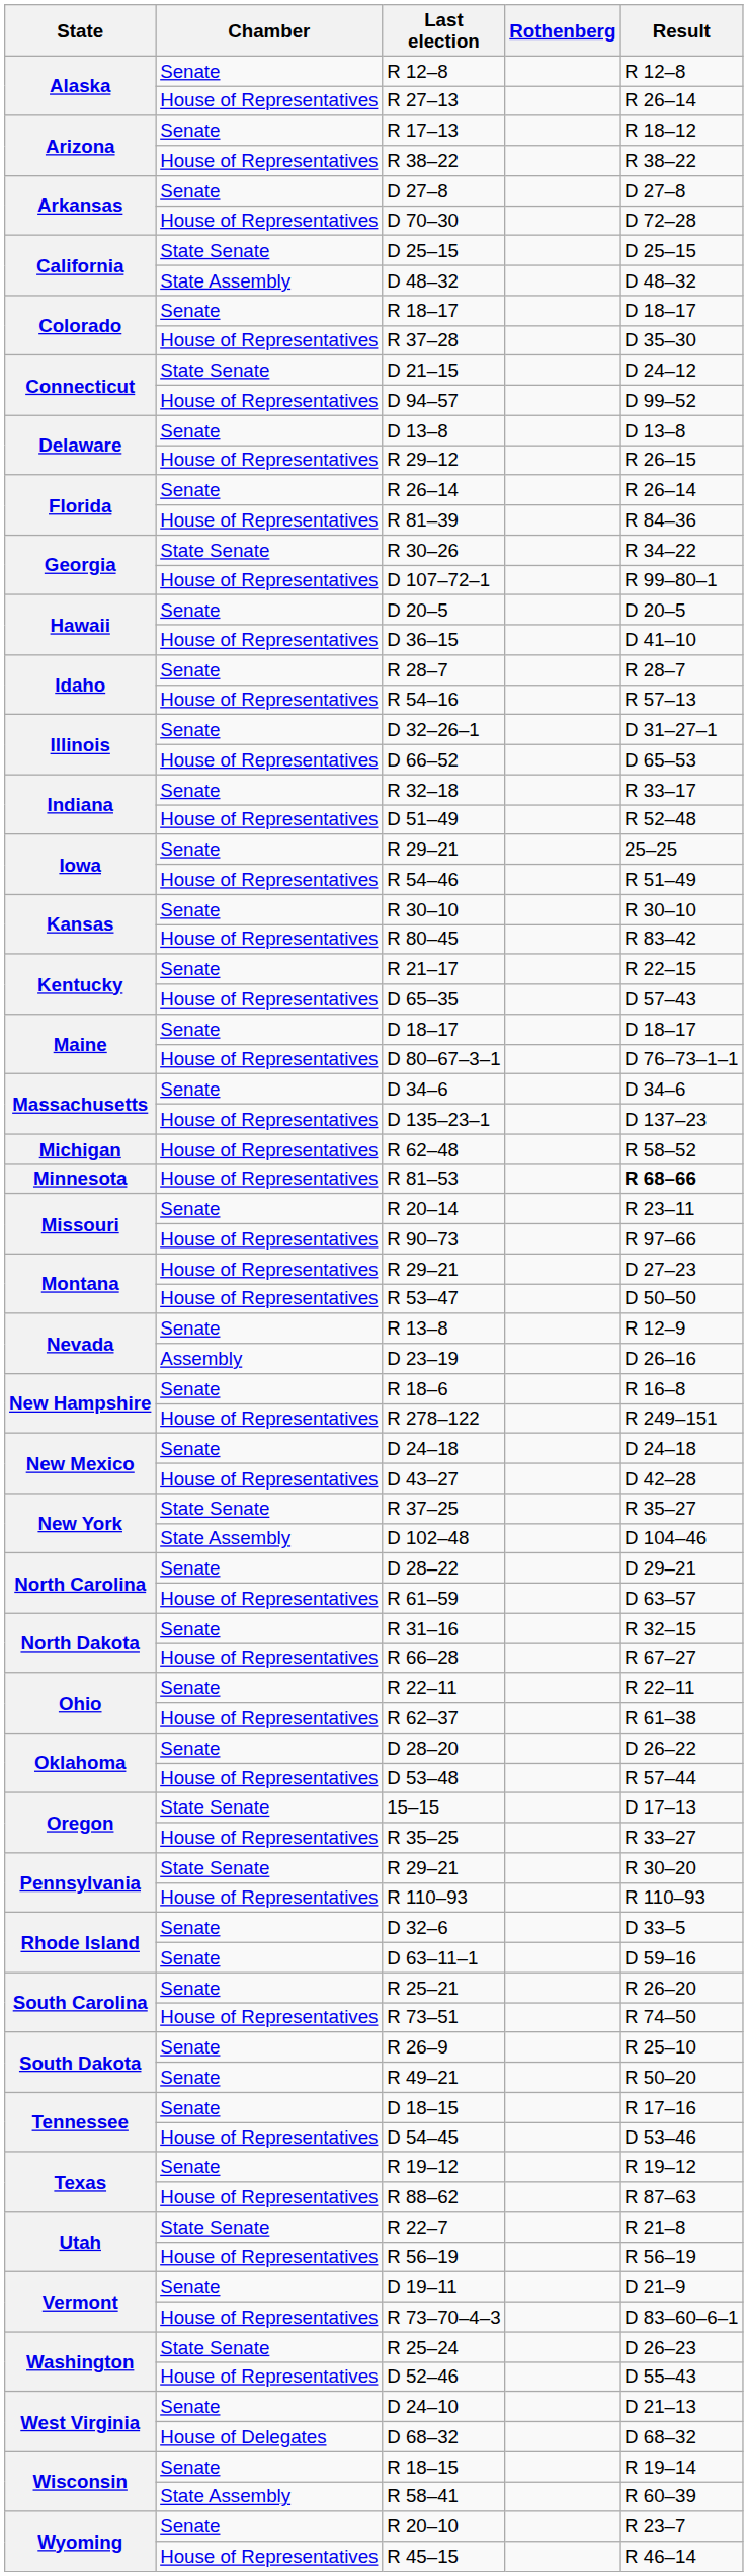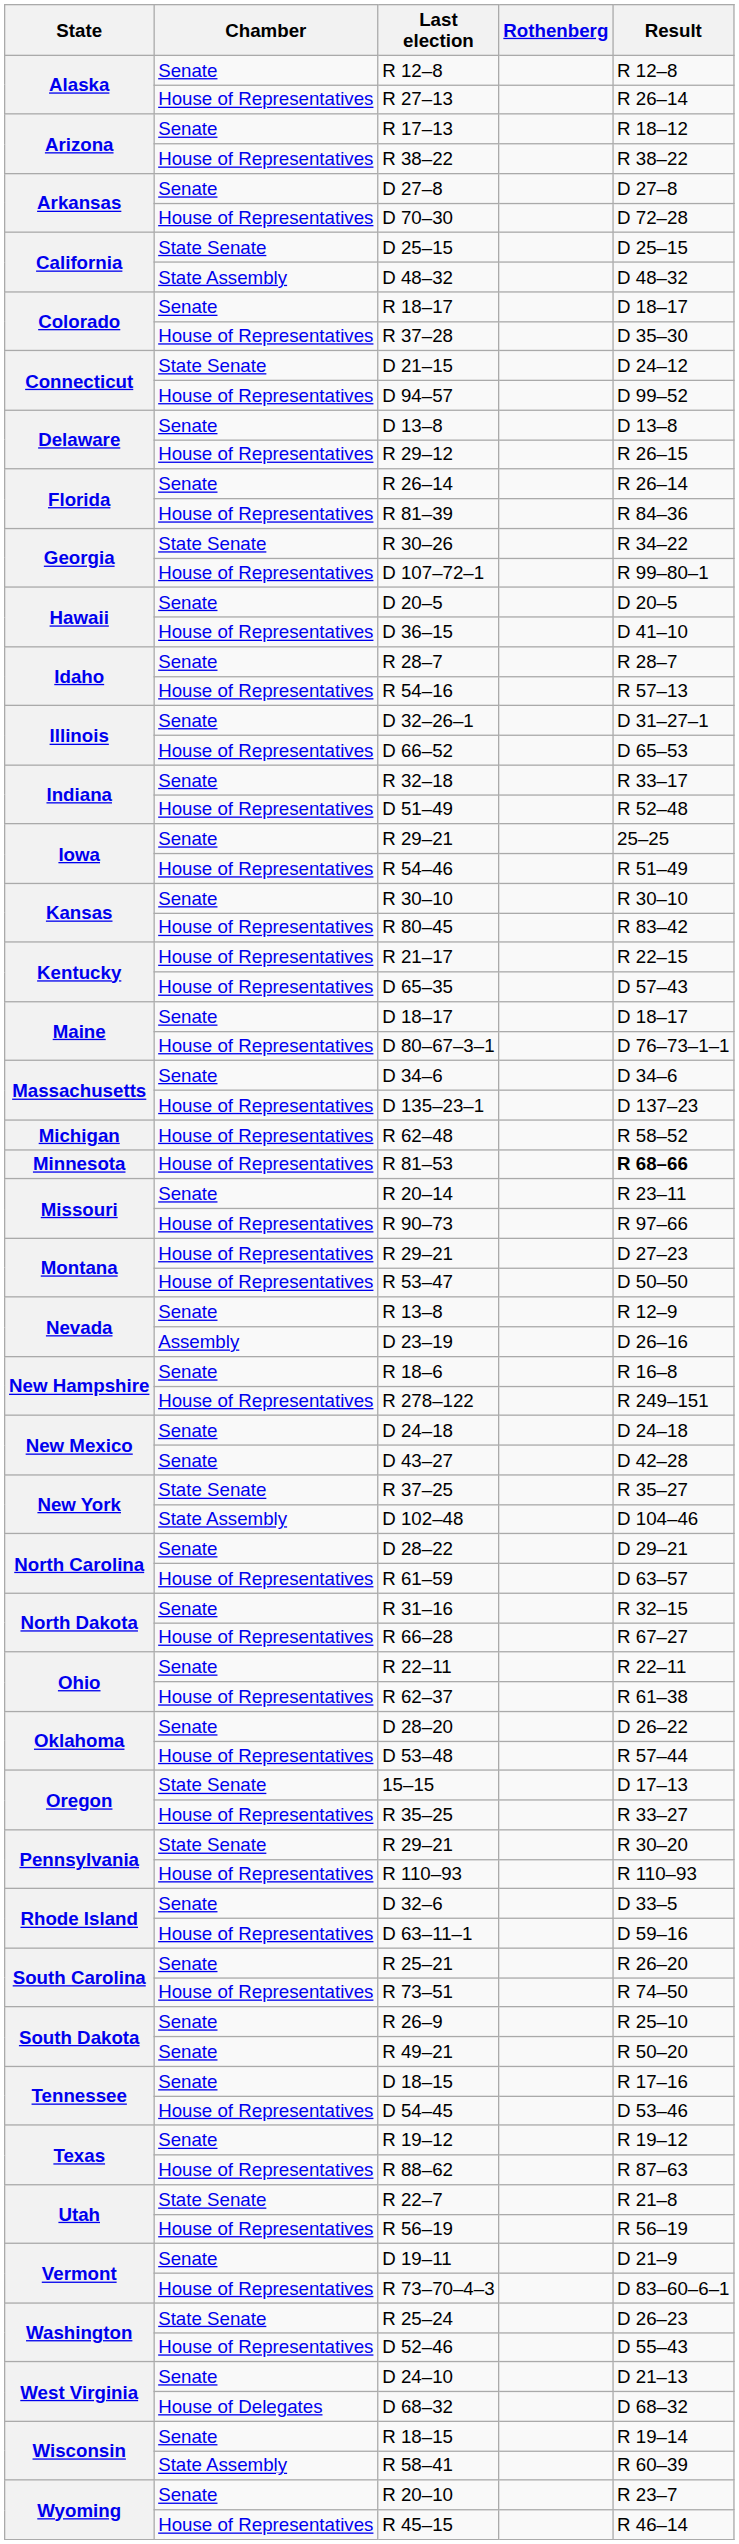R 21–17 | Chamber: Senate -> House of Representatives
D 43–27 | Chamber: House of Representatives -> Senate
D 63–11–1 | Chamber: Senate -> House of Representatives
